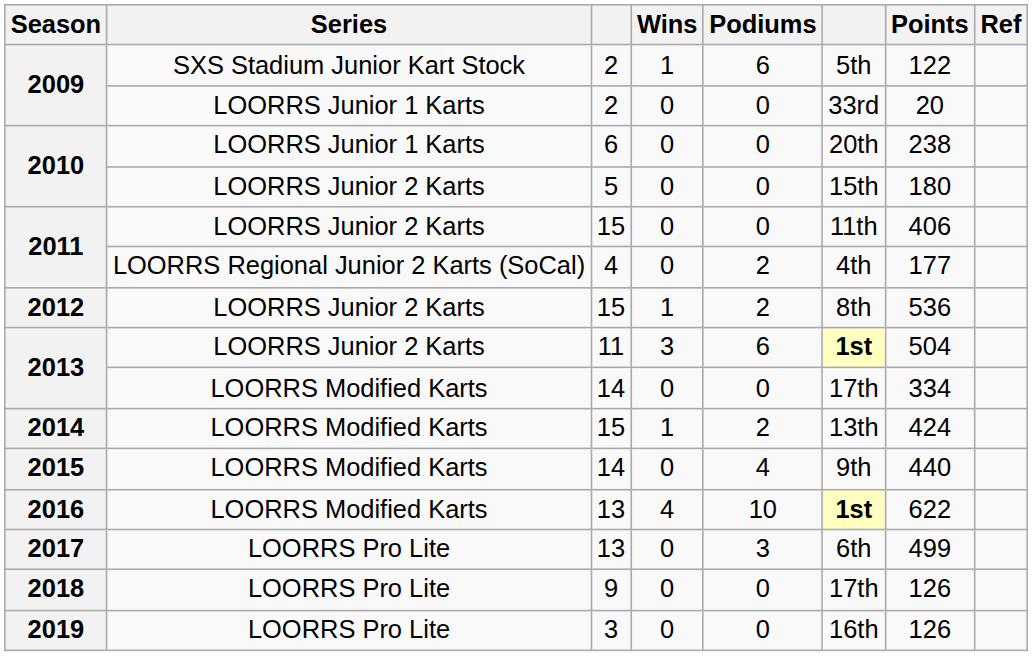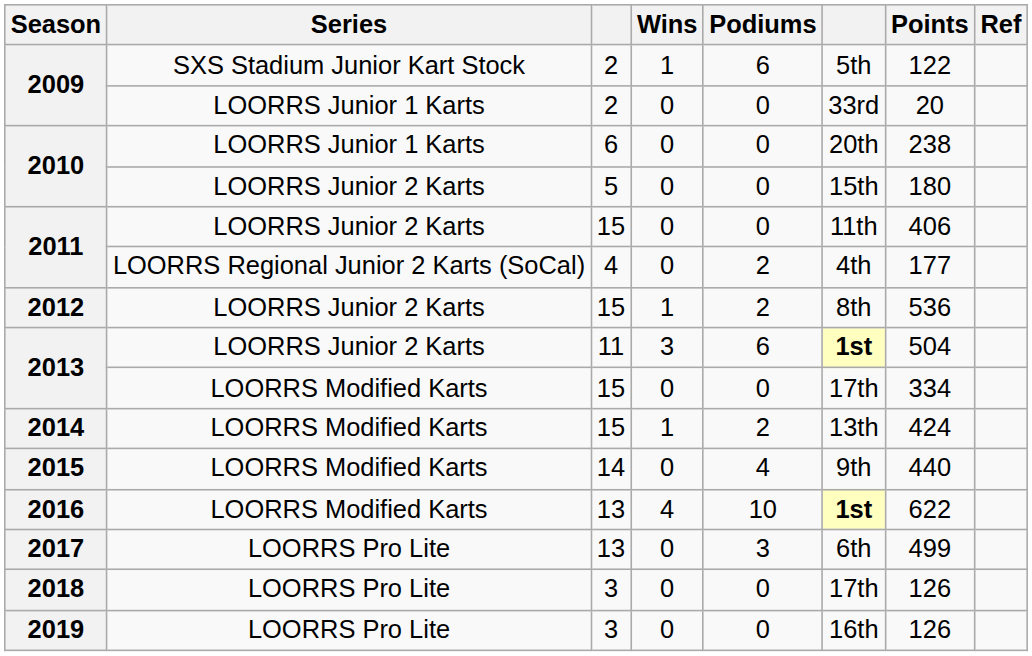2013 / LOORRS Modified Karts | column 3: 14 -> 15
2018 | column 3: 9 -> 3
